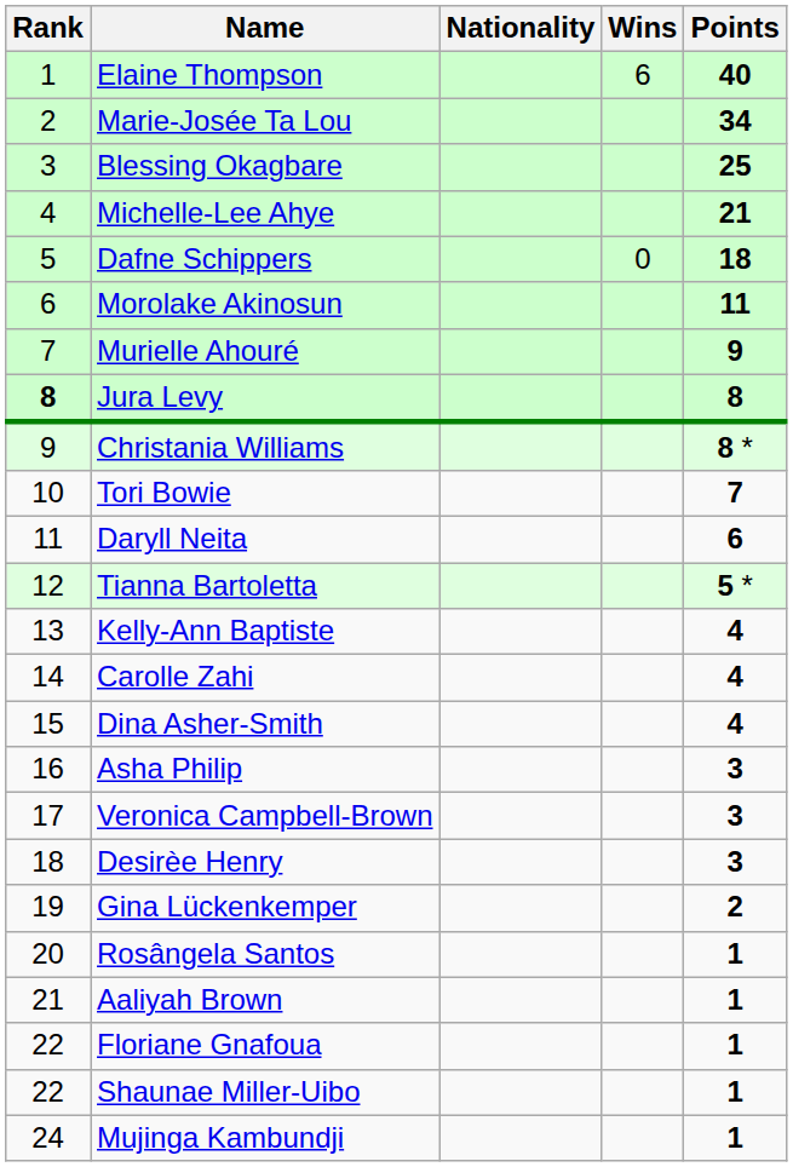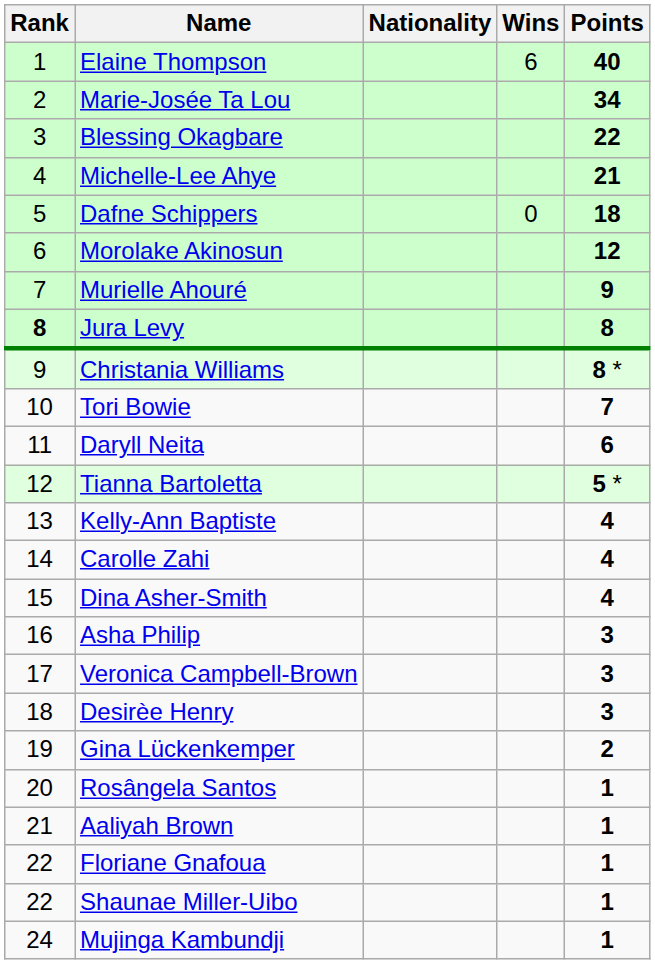Blessing Okagbare | Points: 25 -> 22
Morolake Akinosun | Points: 11 -> 12
